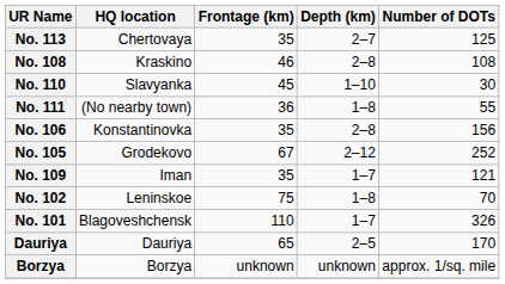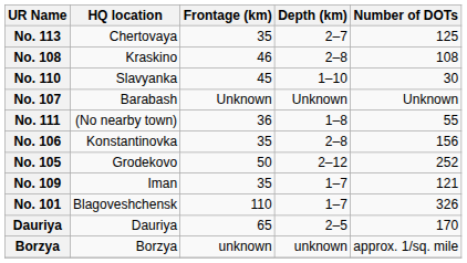+ row: No. 107 | Barabash | Unknown | Unknown | Unknown
No. 105 | Frontage (km): 67 -> 50
- row: No. 102 | Leninskoe | 75 | 1–8 | 70
